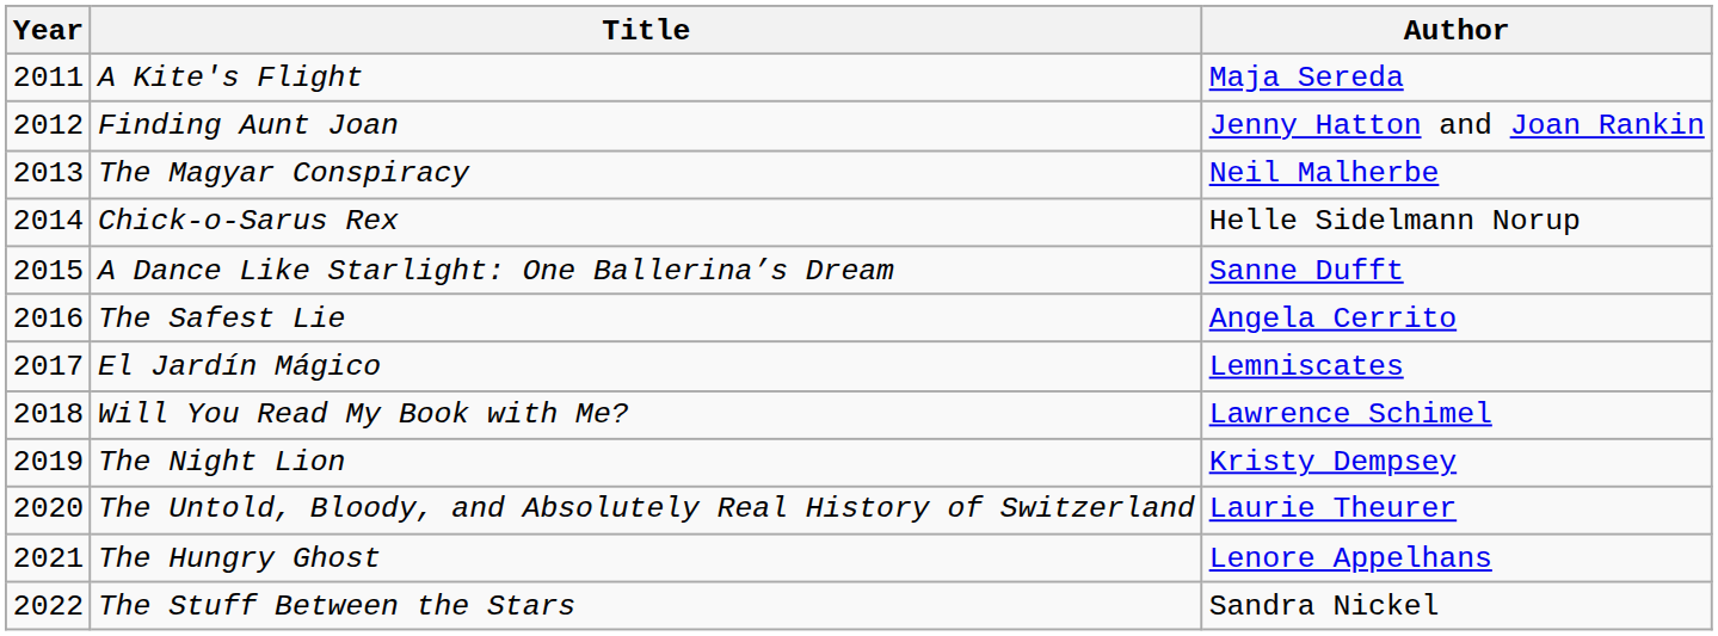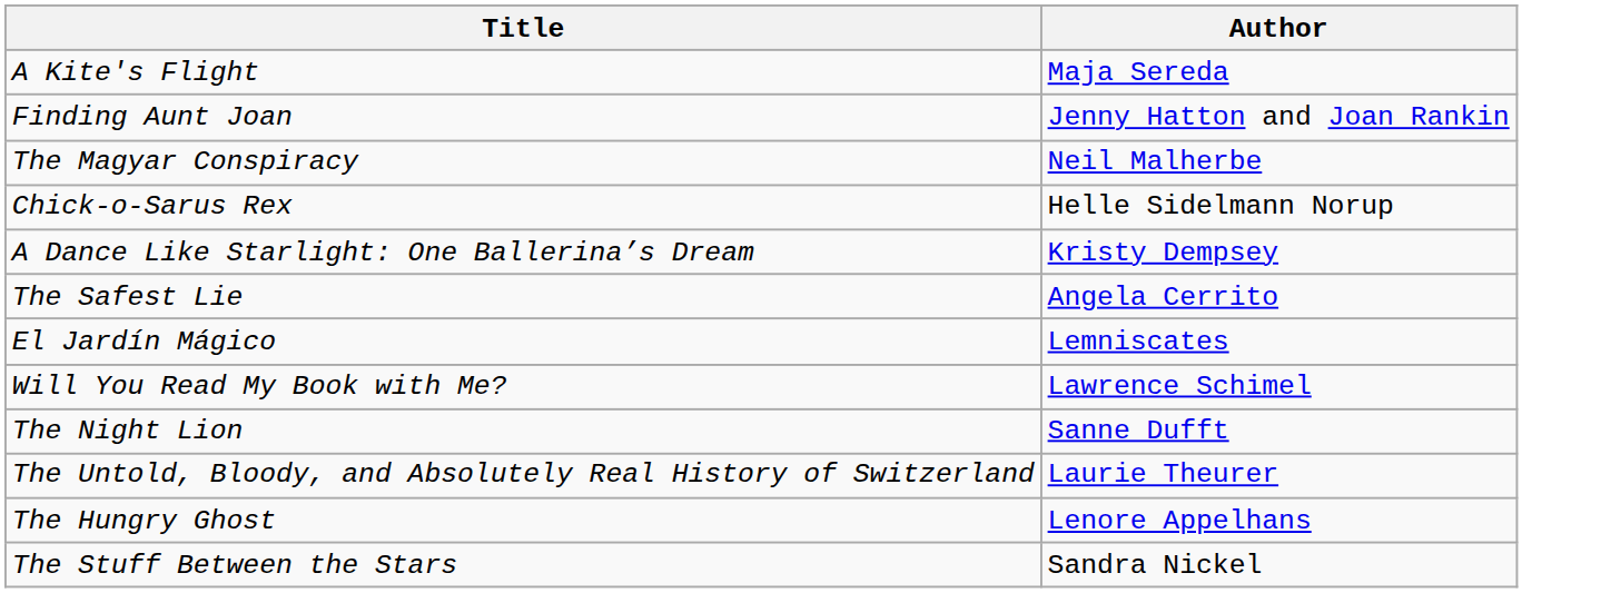- column: Year | 2011 | 2012 | 2013 | 2014 | 2015 | 2016 | 2017 | 2018 | 2019 | 2020 | 2021 | 2022
A Dance Like Starlight: One Ballerina’s Dream | Author: Sanne Dufft -> Kristy Dempsey
The Night Lion | Author: Kristy Dempsey -> Sanne Dufft
